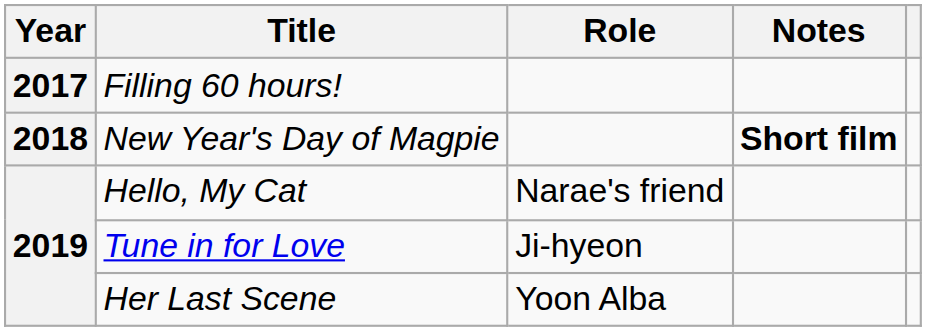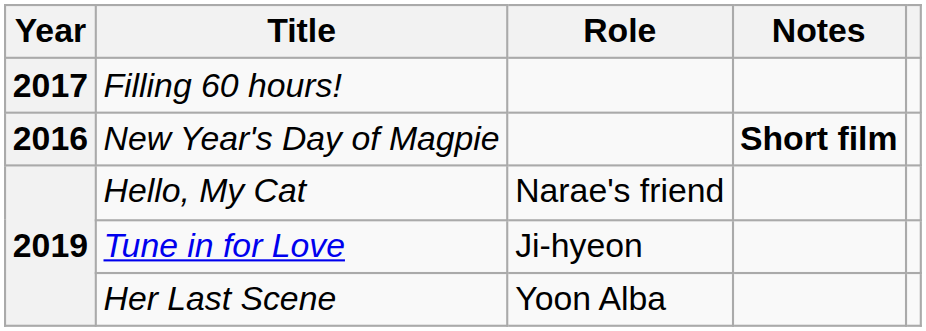New Year's Day of Magpie | Year: 2018 -> 2016
